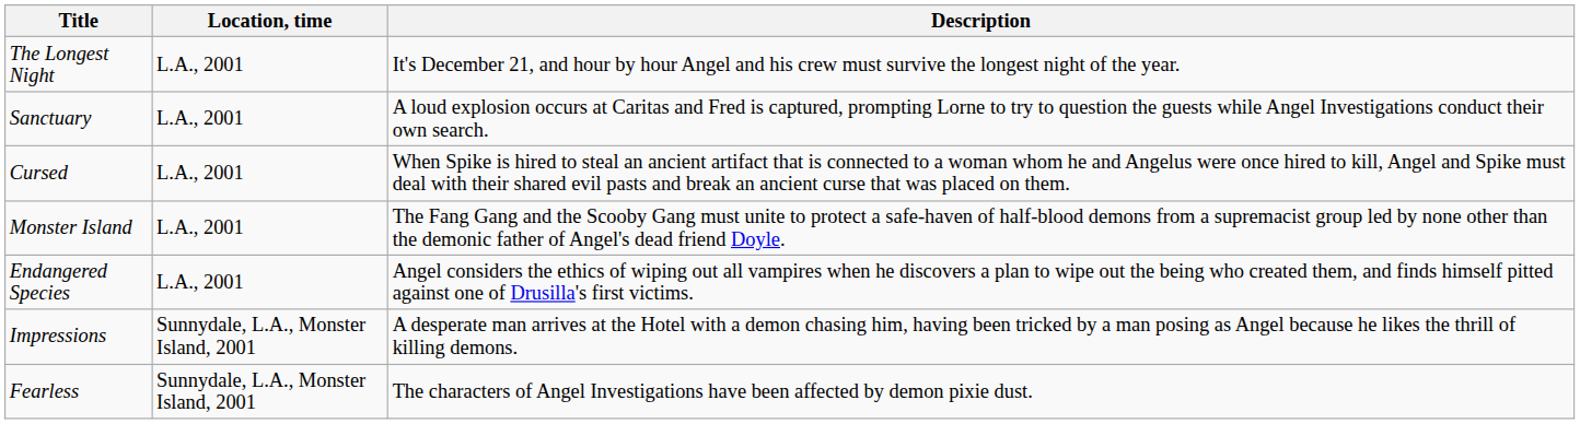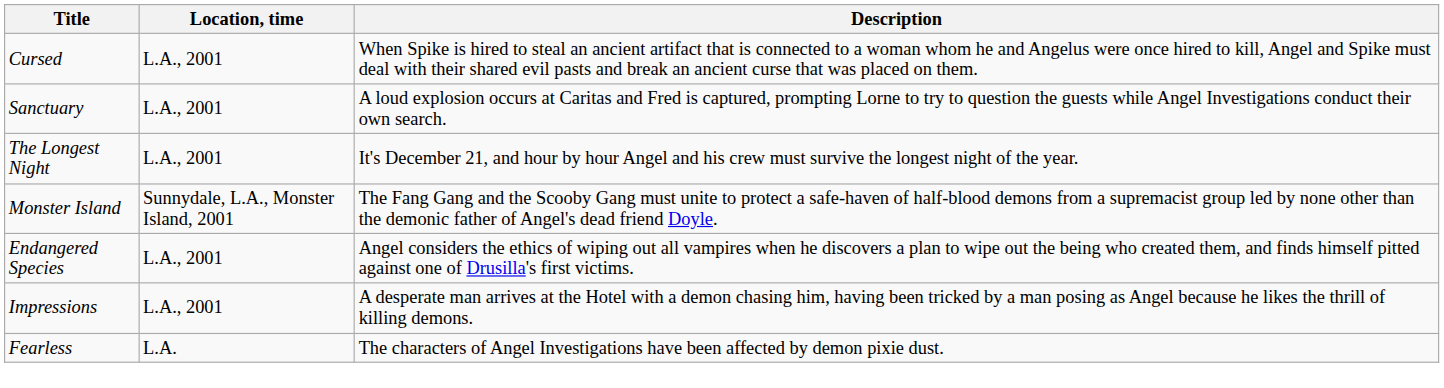rows swapped: Cursed <-> The Longest Night
Monster Island | Location, time: L.A., 2001 -> Sunnydale, L.A., Monster Island, 2001
Impressions | Location, time: Sunnydale, L.A., Monster Island, 2001 -> L.A., 2001
Fearless | Location, time: Sunnydale, L.A., Monster Island, 2001 -> L.A.
